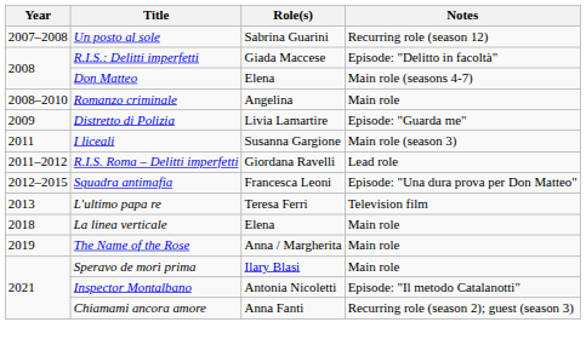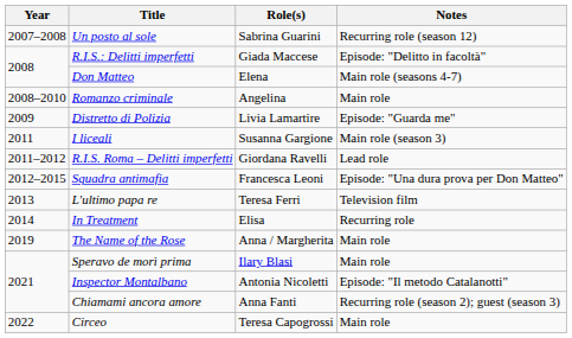+ row: 2014 | In Treatment | Elisa | Recurring role
- row: 2018 | La linea verticale | Elena | Main role
+ row: 2022 | Circeo | Teresa Capogrossi | Main role
